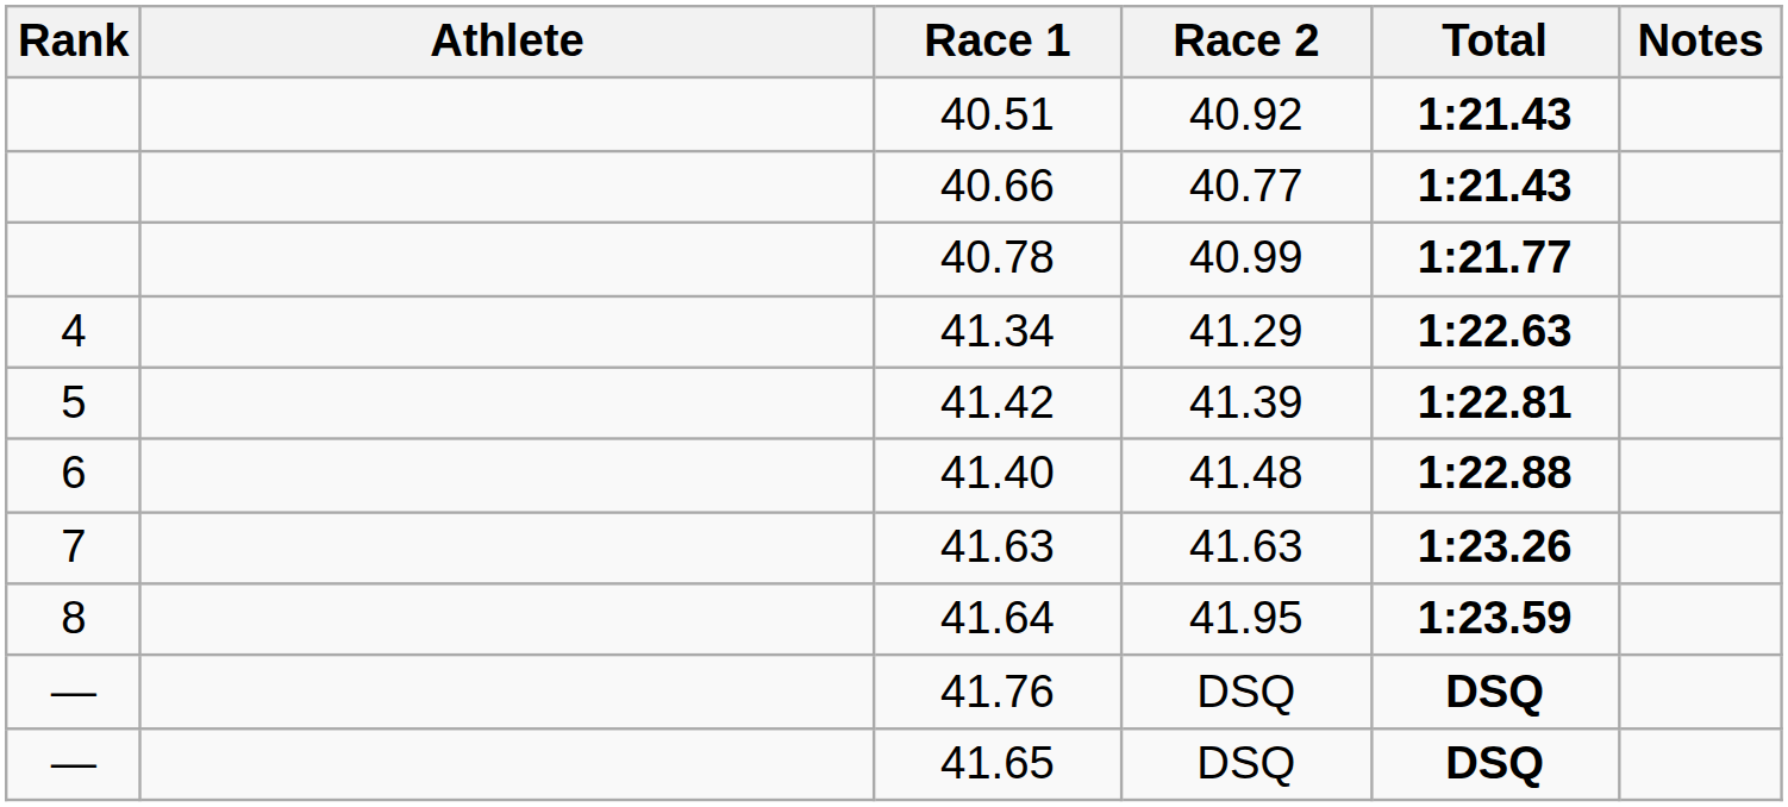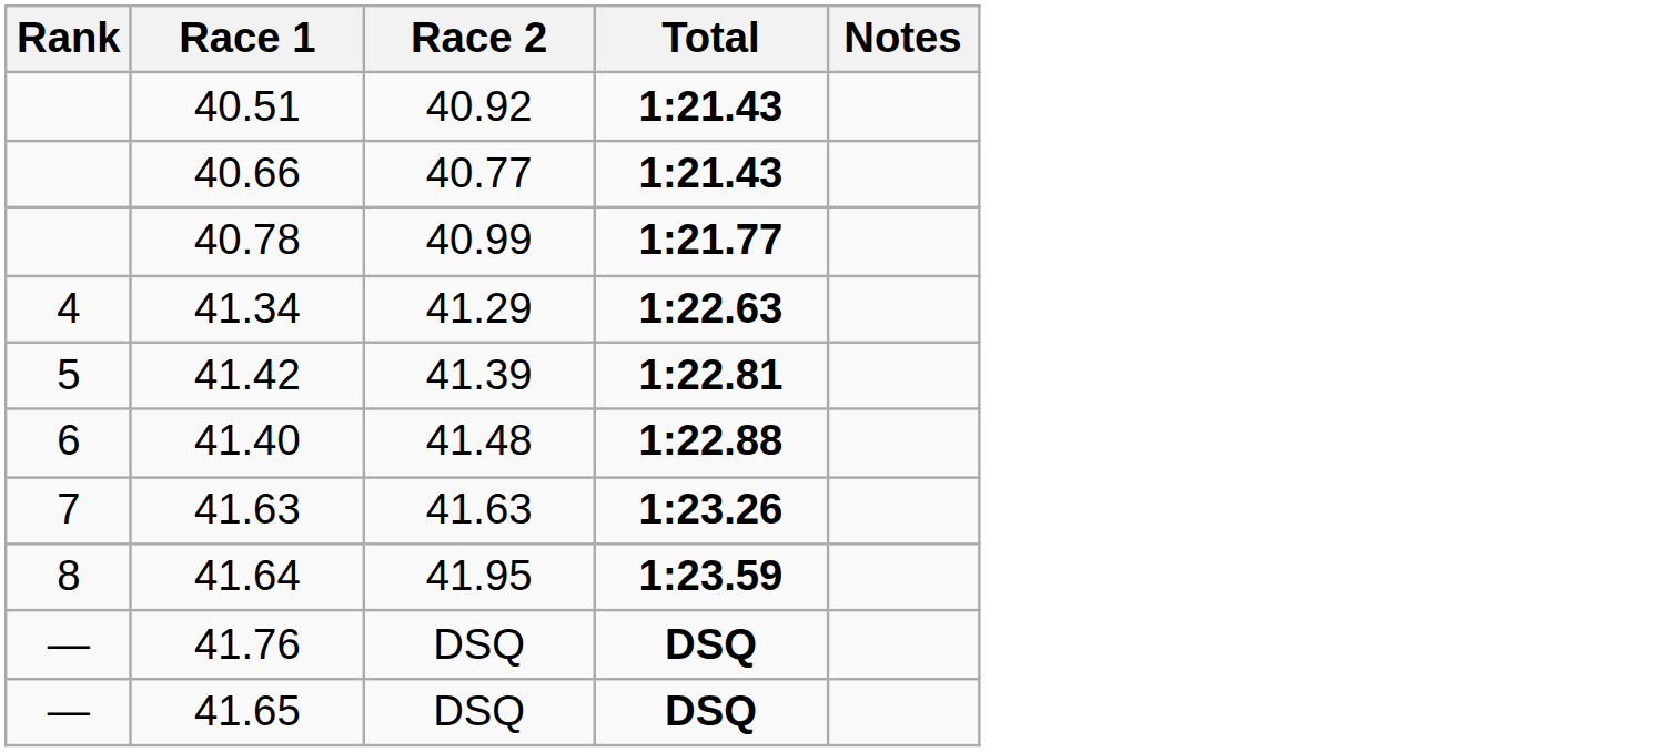- column: Athlete
